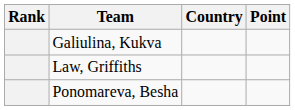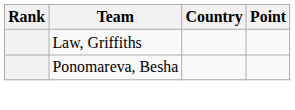- row: Galiulina, Kukva
